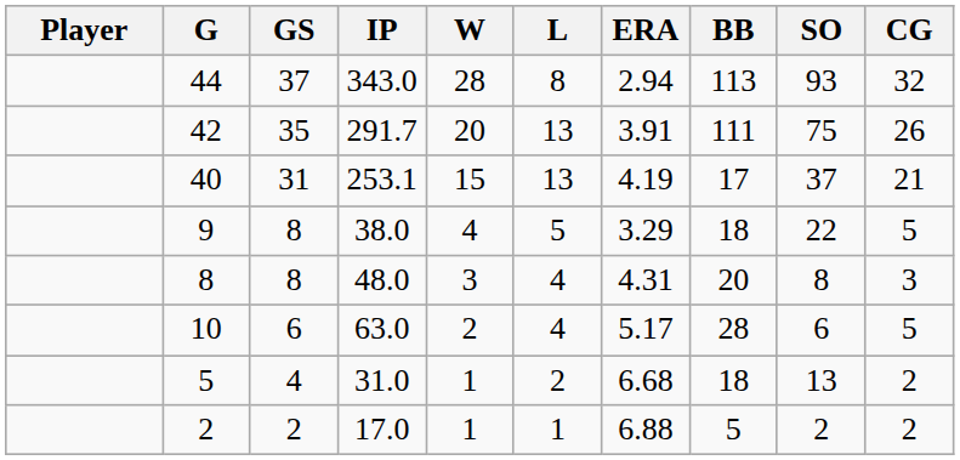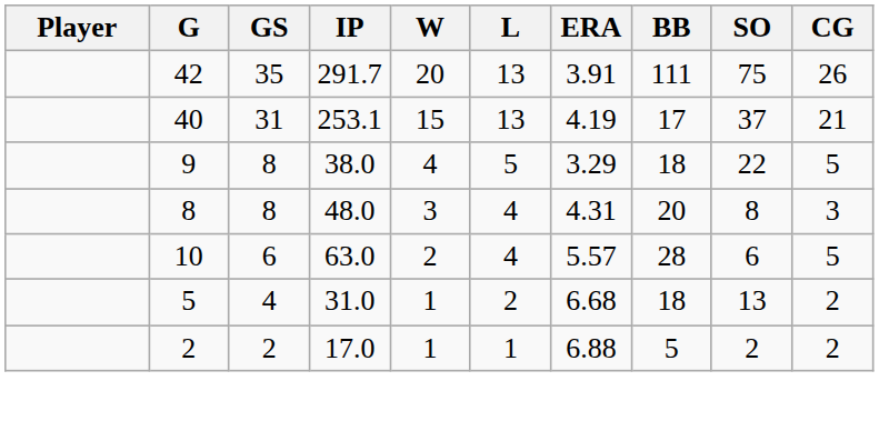- row: 44 | 37 | 343.0 | 28 | 8 | 2.94 | 113 | 93 | 32
10 | ERA: 5.17 -> 5.57
